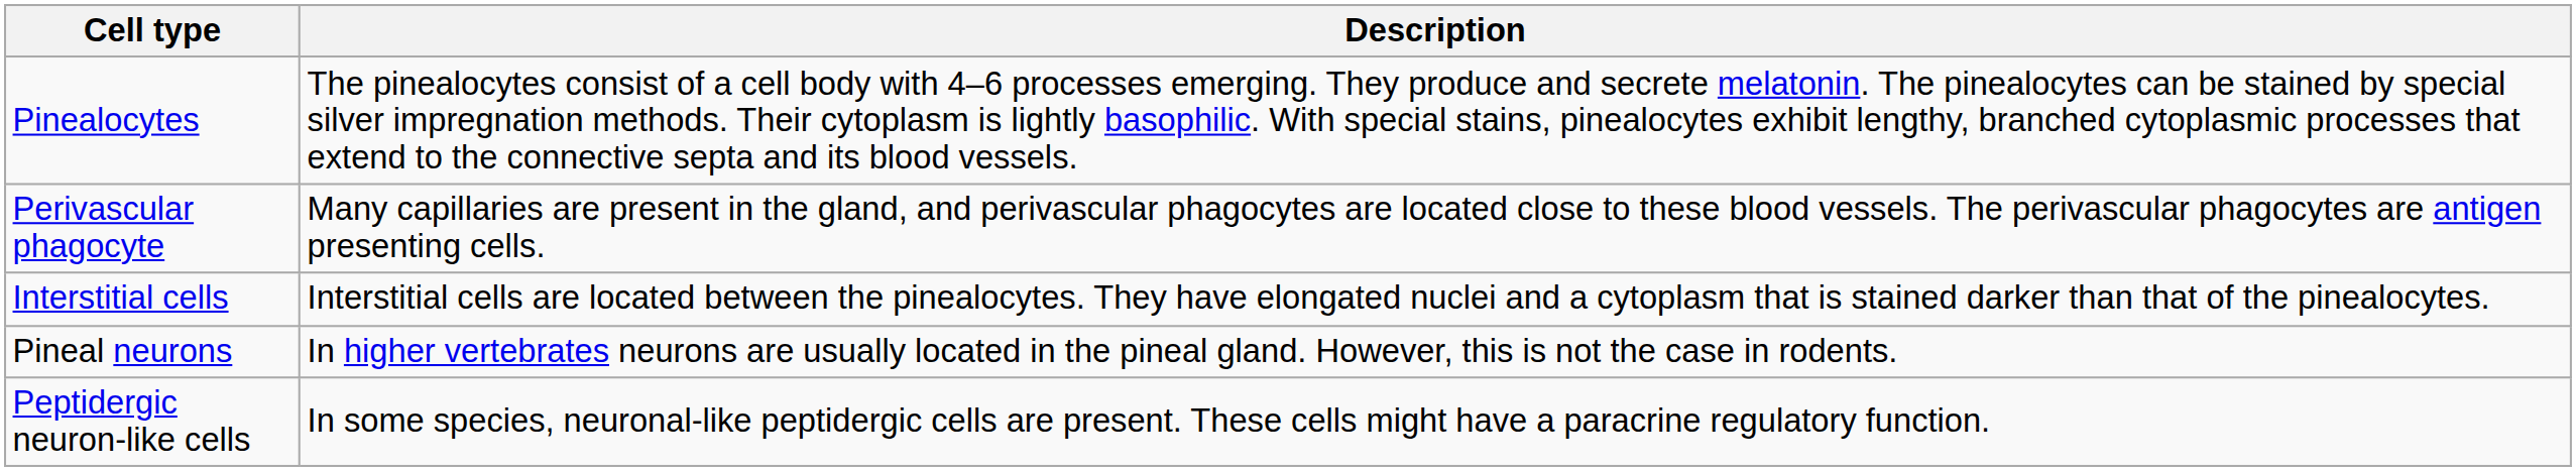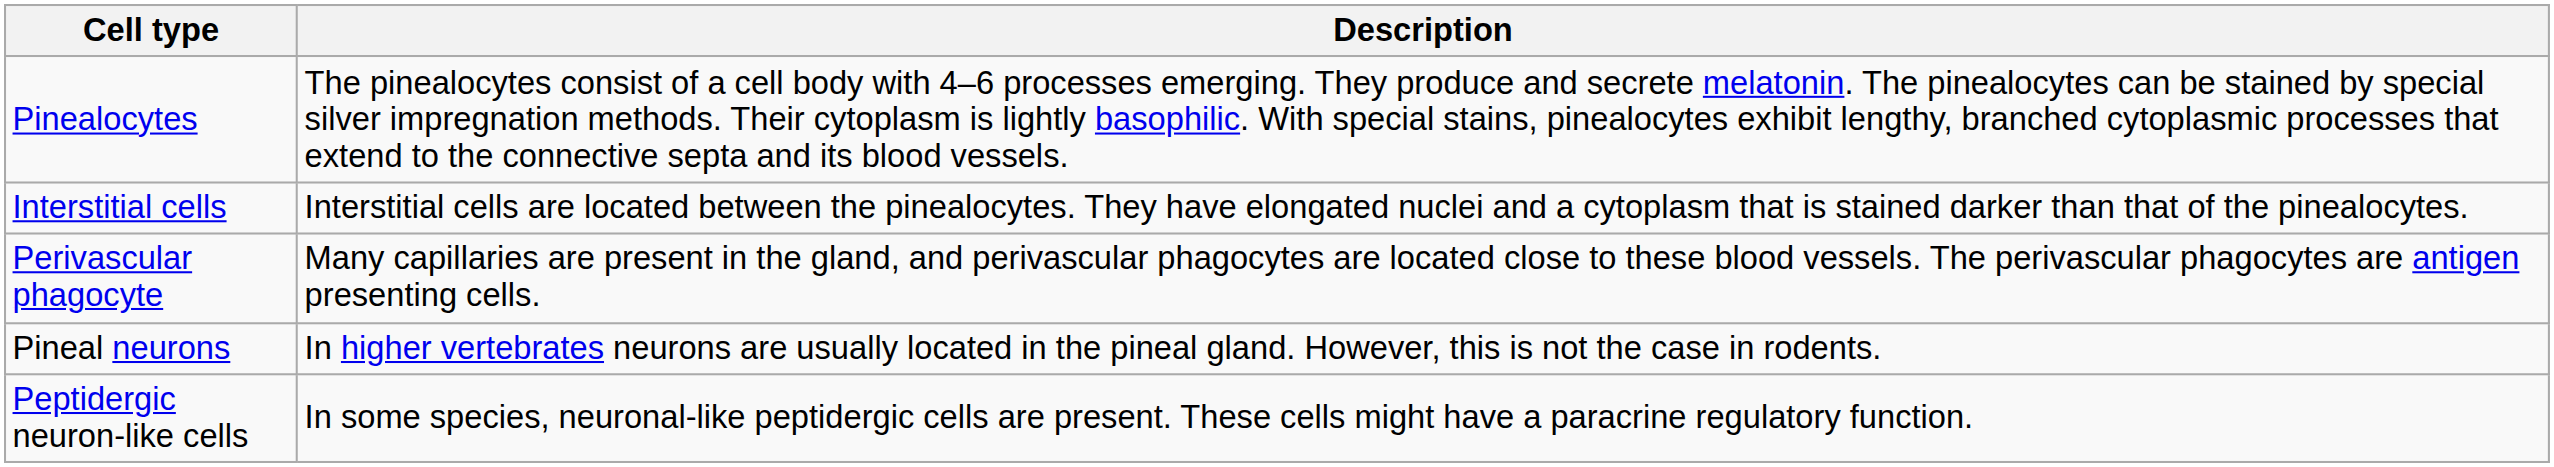rows swapped: Interstitial cells <-> Perivascular phagocyte
